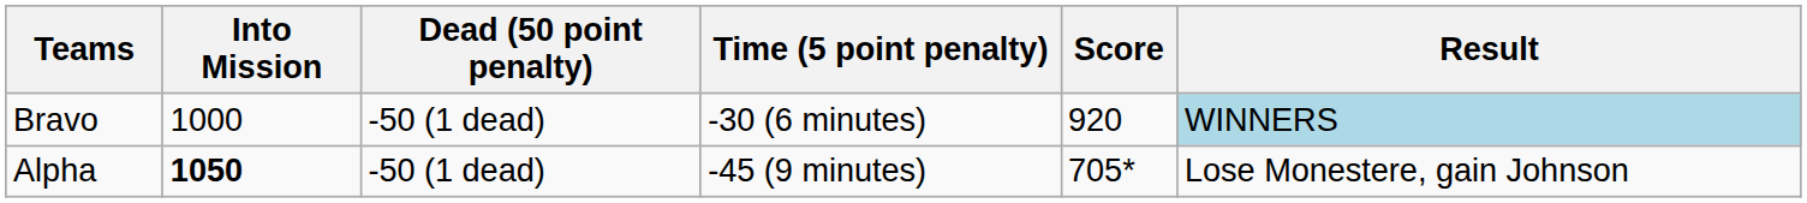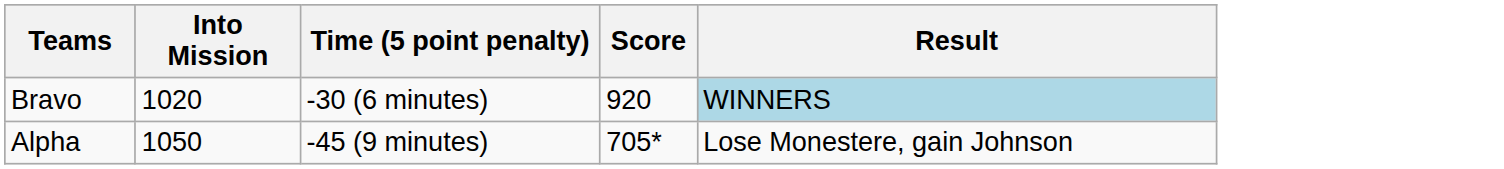- column: Dead (50 point penalty) | -50 (1 dead) | -50 (1 dead)
Bravo | Into Mission: 1000 -> 1020
Alpha | Into Mission: bold -> normal
